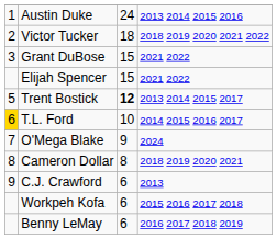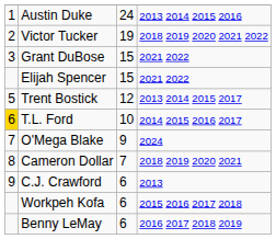Victor Tucker | column 3: 18 -> 19
Trent Bostick | column 3: bold -> normal
Cameron Dollar | column 3: 8 -> 7
